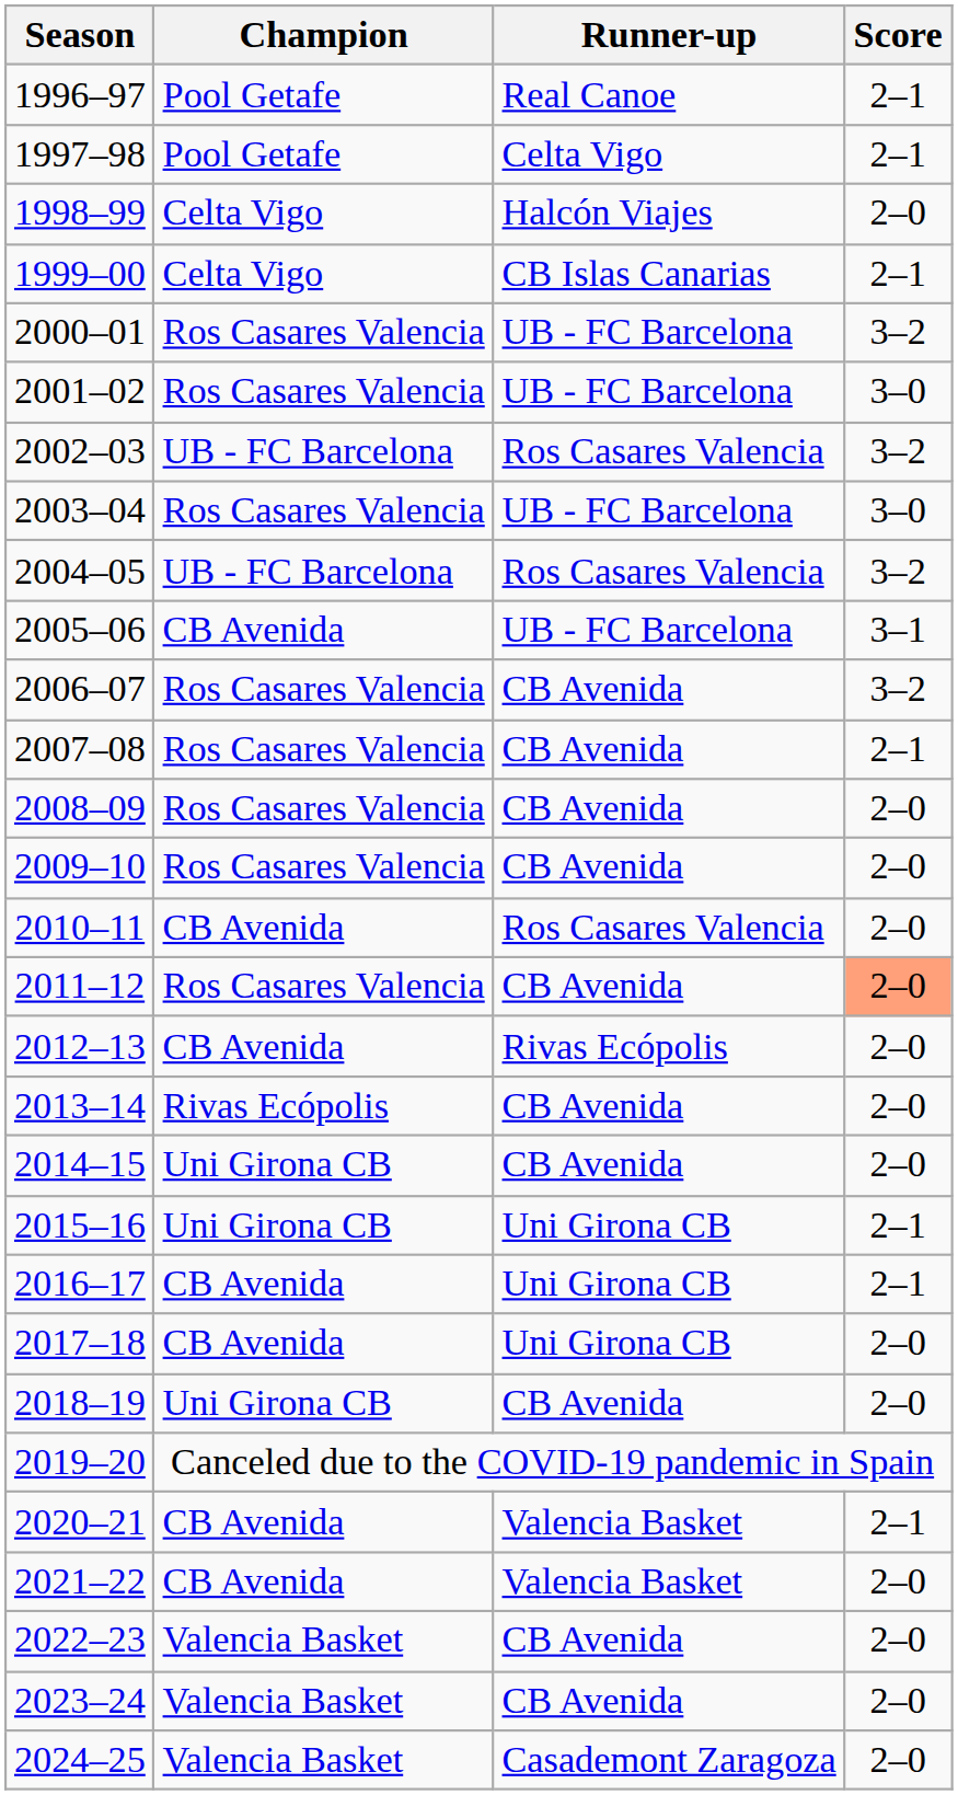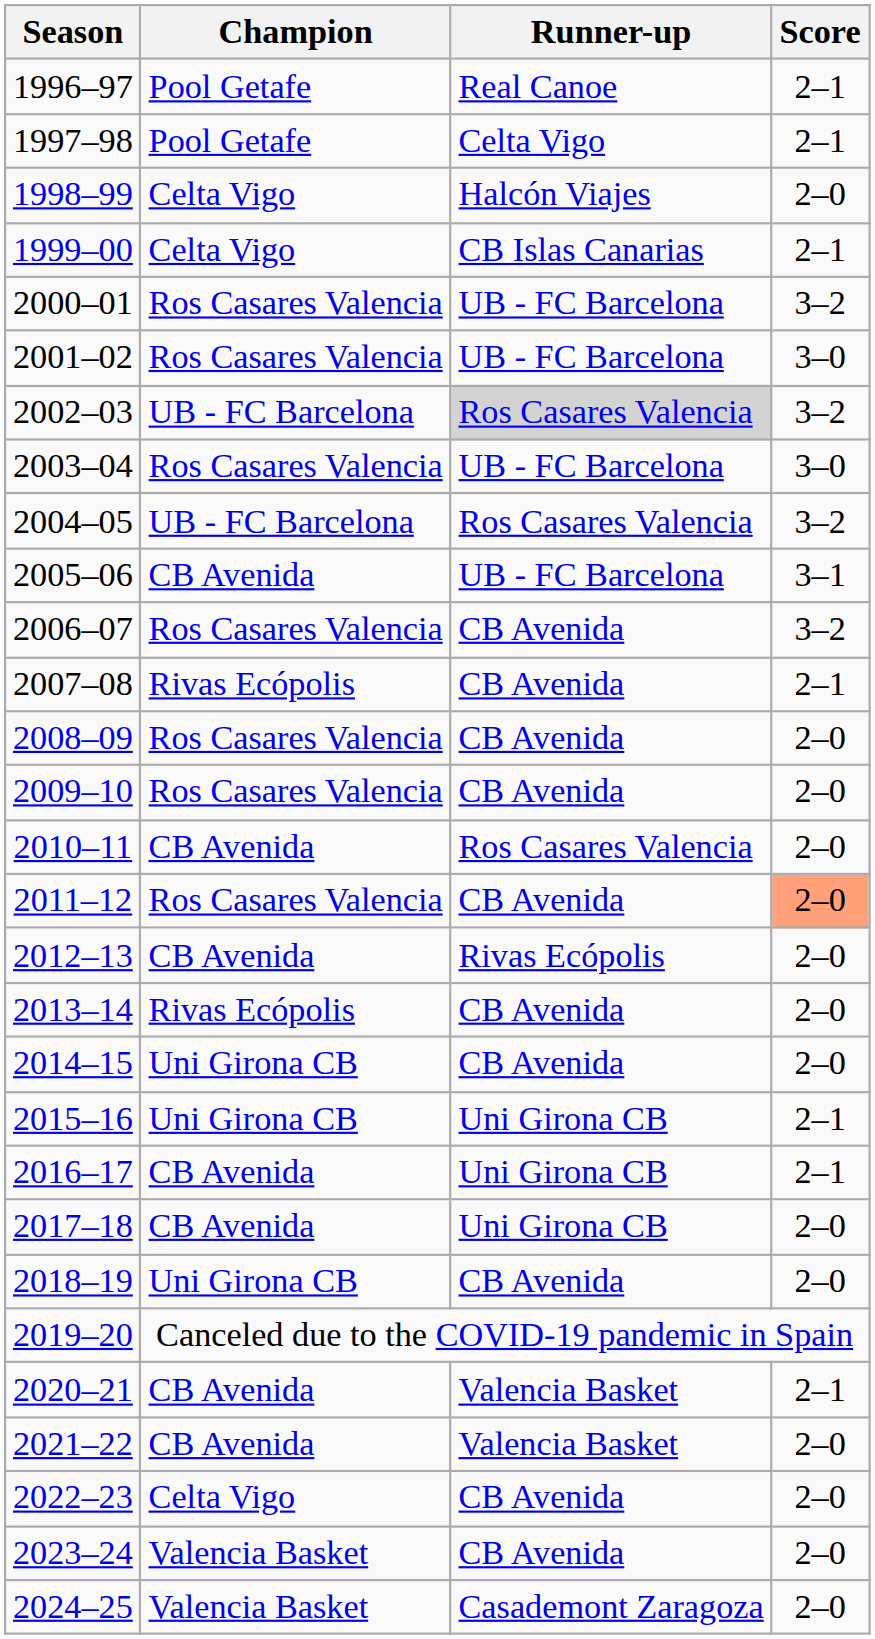2002–03 | Runner-up: no background -> lightgrey background
2007–08 | Champion: Ros Casares Valencia -> Rivas Ecópolis
2022–23 | Champion: Valencia Basket -> Celta Vigo
